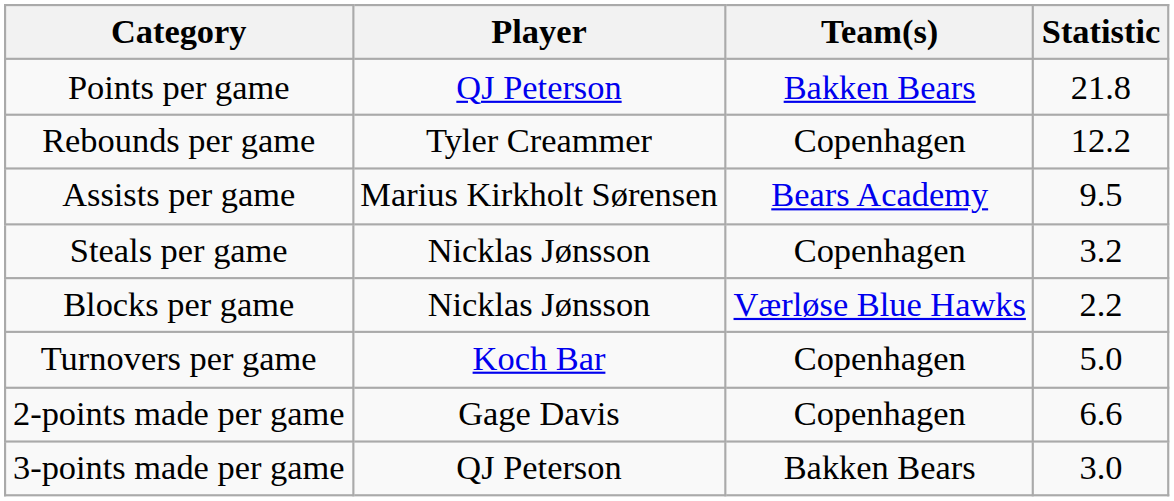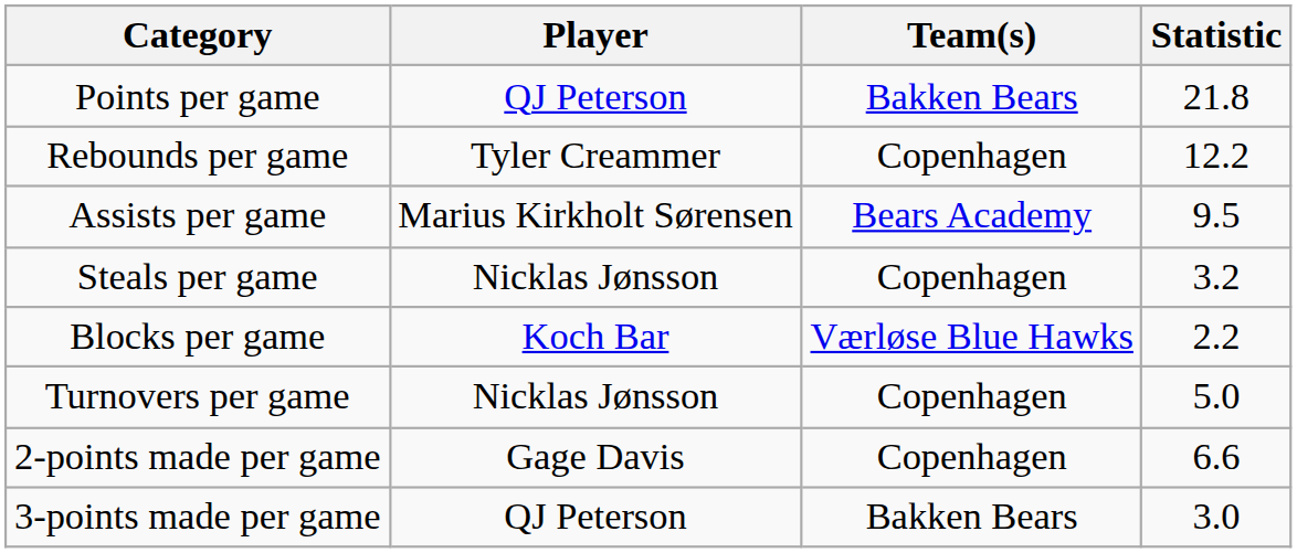Blocks per game | Player: Nicklas Jønsson -> Koch Bar
Turnovers per game | Player: Koch Bar -> Nicklas Jønsson
